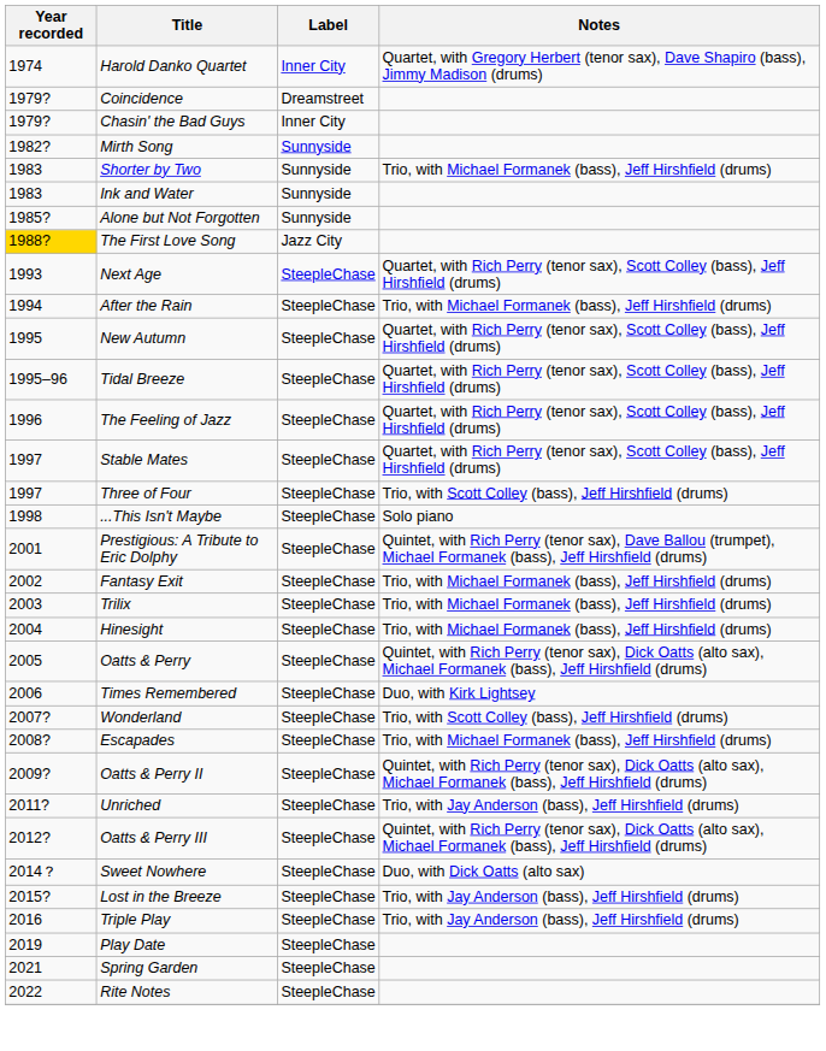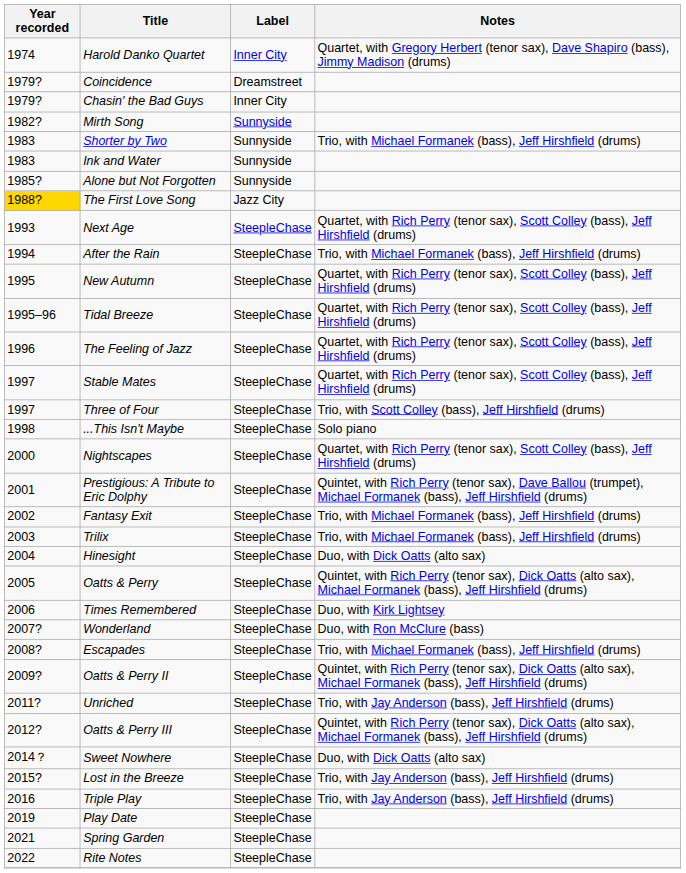+ row: 2000 | Nightscapes | SteepleChase | Quartet, with Rich Perry (tenor sax), Scott Colley (bass), Jeff Hirshfield (drums)
Hinesight | Notes: Trio, with Michael Formanek (bass), Jeff Hirshfield (drums) -> Duo, with Dick Oatts (alto sax)
Wonderland | Notes: Trio, with Scott Colley (bass), Jeff Hirshfield (drums) -> Duo, with Ron McClure (bass)
